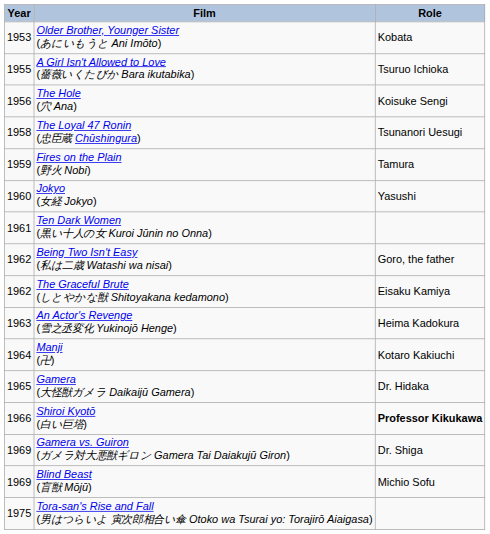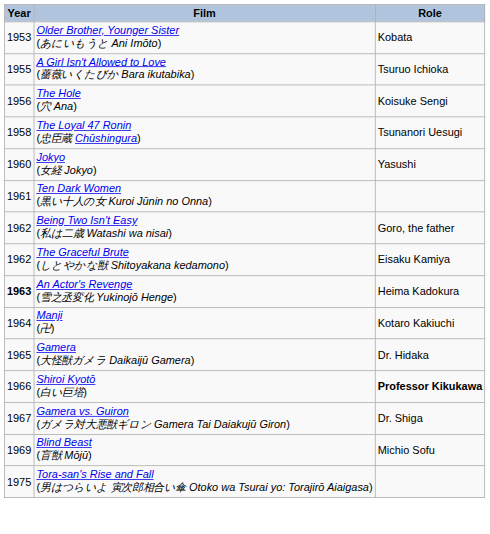- row: 1959 | Fires on the Plain (野火 Nobi) | Tamura
An Actor's Revenge (雪之丞変化 Yukinojō Henge) | Year: normal -> bold
Gamera vs. Guiron (ガメラ対大悪獣ギロン Gamera Tai Daiakujū Giron) | Year: 1969 -> 1967
